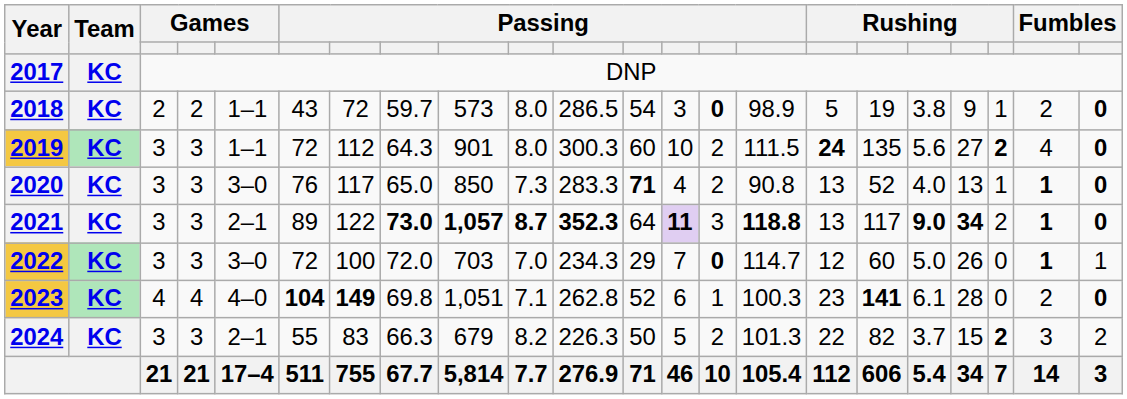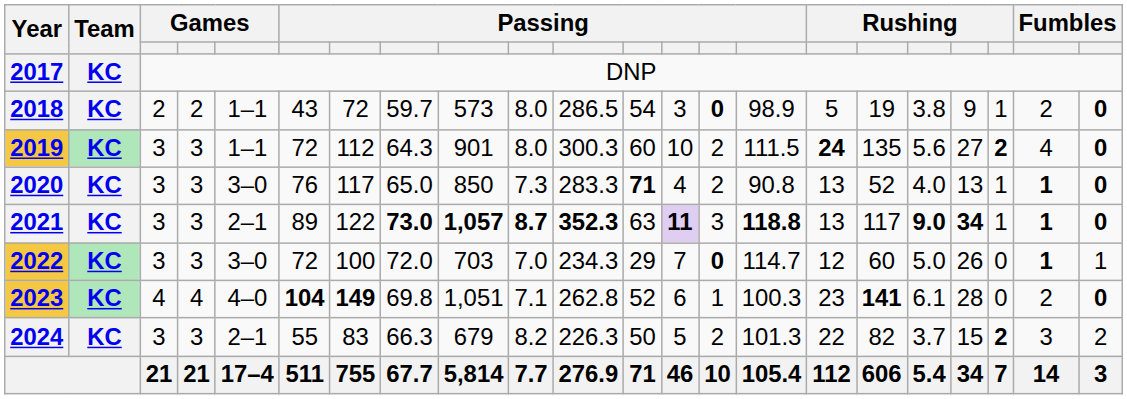2021 | column 12: 64 -> 63
2021 | column 20: 2 -> 1
